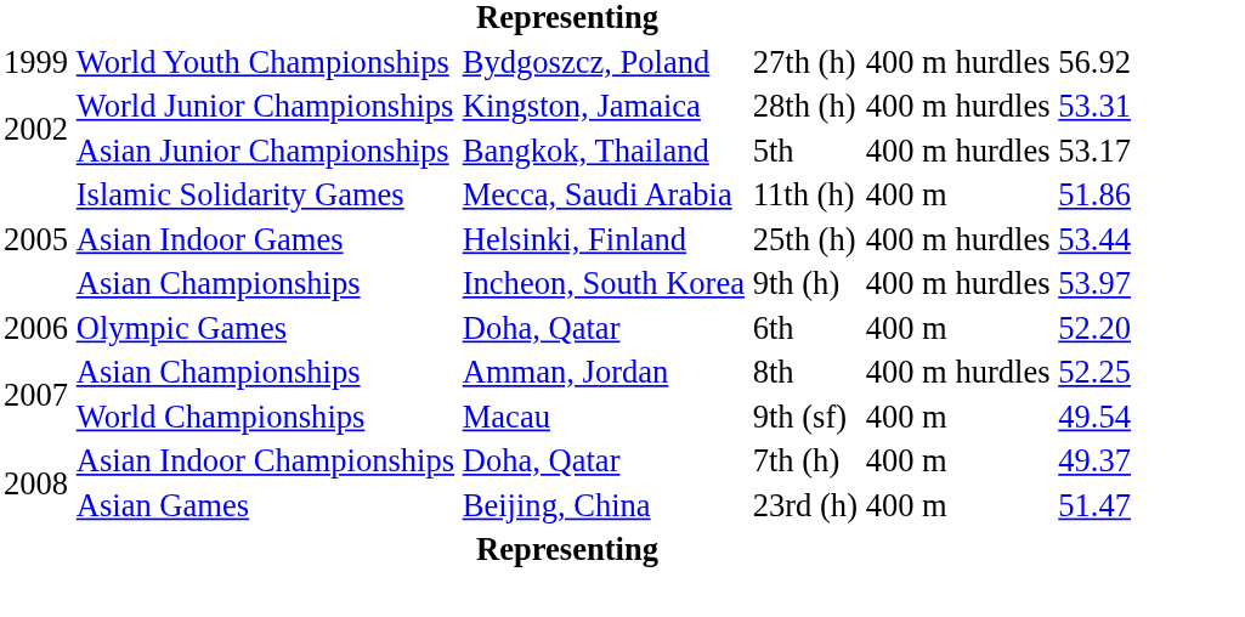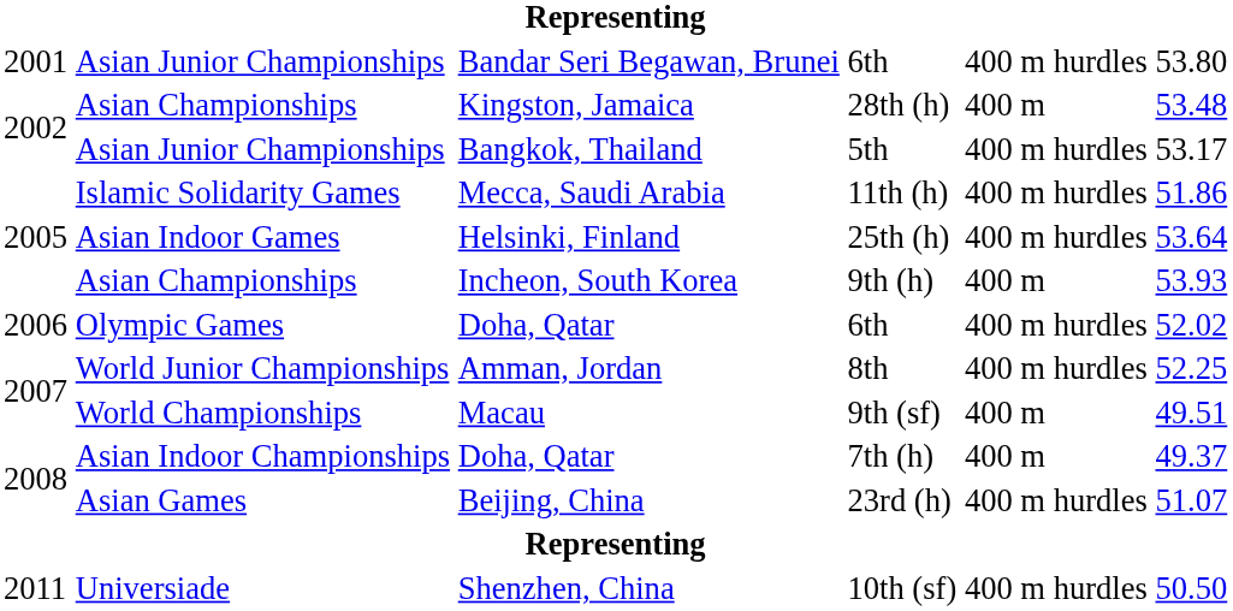- row: 1999 | World Youth Championships | Bydgoszcz, Poland | 27th (h) | 400 m hurdles | 56.92
+ row: 2001 | Asian Junior Championships | Bandar Seri Begawan, Brunei | 6th | 400 m hurdles | 53.80
Kingston, Jamaica | column 2: World Junior Championships -> Asian Championships
Kingston, Jamaica | column 5: 400 m hurdles -> 400 m
Kingston, Jamaica | column 6: 53.31 -> 53.48
Mecca, Saudi Arabia | column 5: 400 m -> 400 m hurdles
Helsinki, Finland | column 6: 53.44 -> 53.64
Incheon, South Korea | column 5: 400 m hurdles -> 400 m
Incheon, South Korea | column 6: 53.97 -> 53.93
Doha, Qatar / 6th | column 5: 400 m -> 400 m hurdles
Doha, Qatar / 6th | column 6: 52.20 -> 52.02
Amman, Jordan | column 2: Asian Championships -> World Junior Championships
Macau | column 6: 49.54 -> 49.51
Beijing, China | column 5: 400 m -> 400 m hurdles
Beijing, China | column 6: 51.47 -> 51.07
+ row: 2011 | Universiade | Shenzhen, China | 10th (sf) | 400 m hurdles | 50.50
